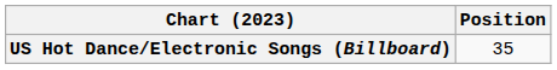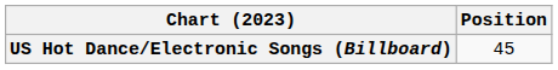US Hot Dance/Electronic Songs (Billboard) | Position: 35 -> 45
